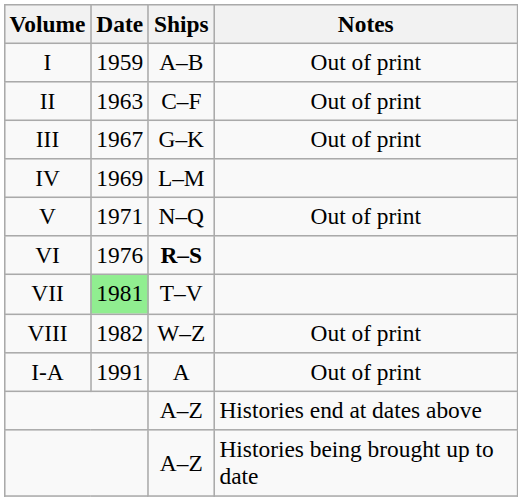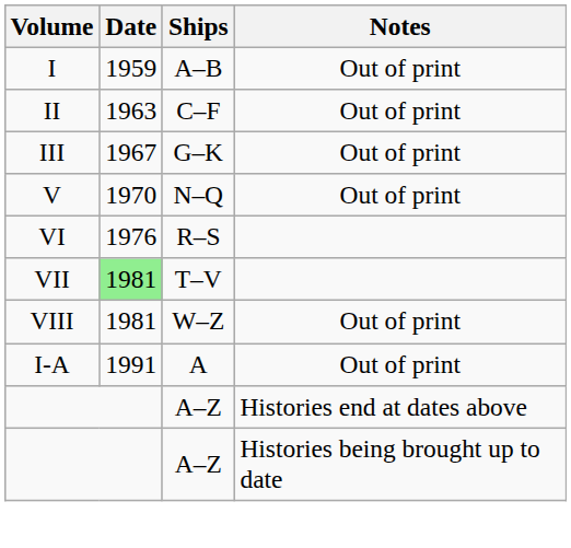- row: IV | 1969 | L–M
V | Date: 1971 -> 1970
VI | Ships: bold -> normal
VIII | Date: 1982 -> 1981
